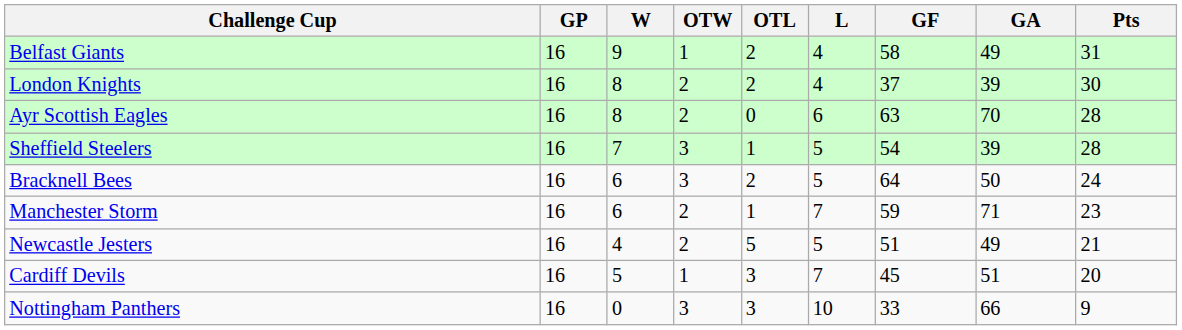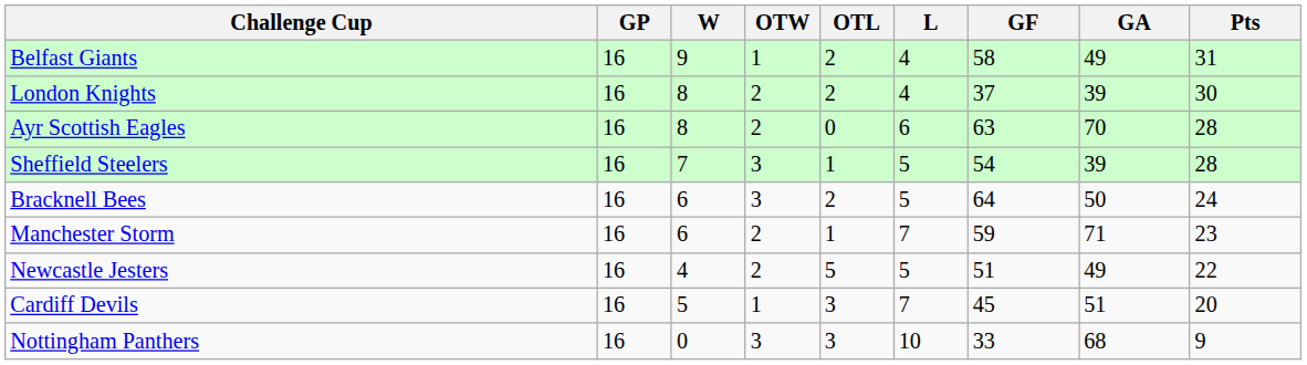Newcastle Jesters | Pts: 21 -> 22
Nottingham Panthers | GA: 66 -> 68
